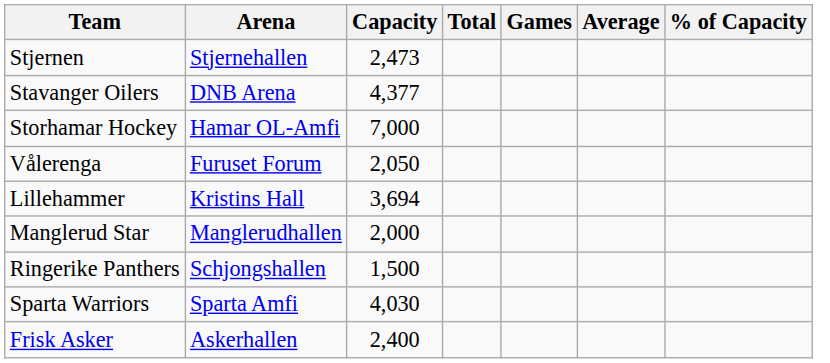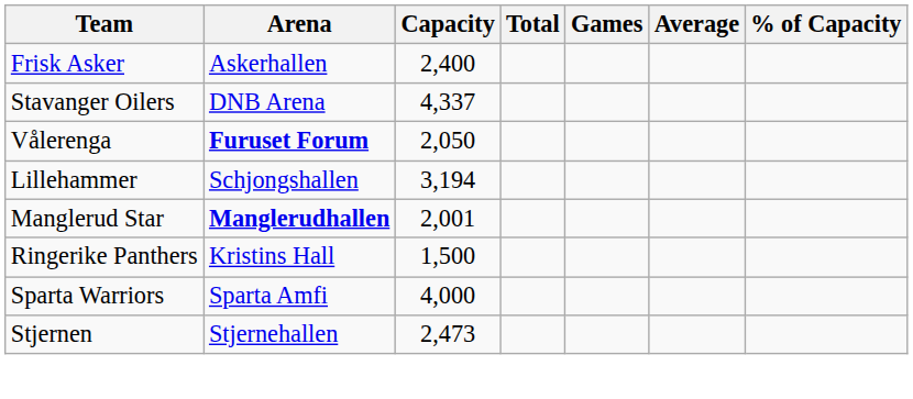rows swapped: Frisk Asker <-> Stjernen
Stavanger Oilers | Capacity: 4,377 -> 4,337
- row: Storhamar Hockey | Hamar OL-Amfi | 7,000
Vålerenga | Arena: normal -> bold
Lillehammer | Arena: Kristins Hall -> Schjongshallen
Lillehammer | Capacity: 3,694 -> 3,194
Manglerud Star | Arena: normal -> bold
Manglerud Star | Capacity: 2,000 -> 2,001
Ringerike Panthers | Arena: Schjongshallen -> Kristins Hall
Sparta Warriors | Capacity: 4,030 -> 4,000
